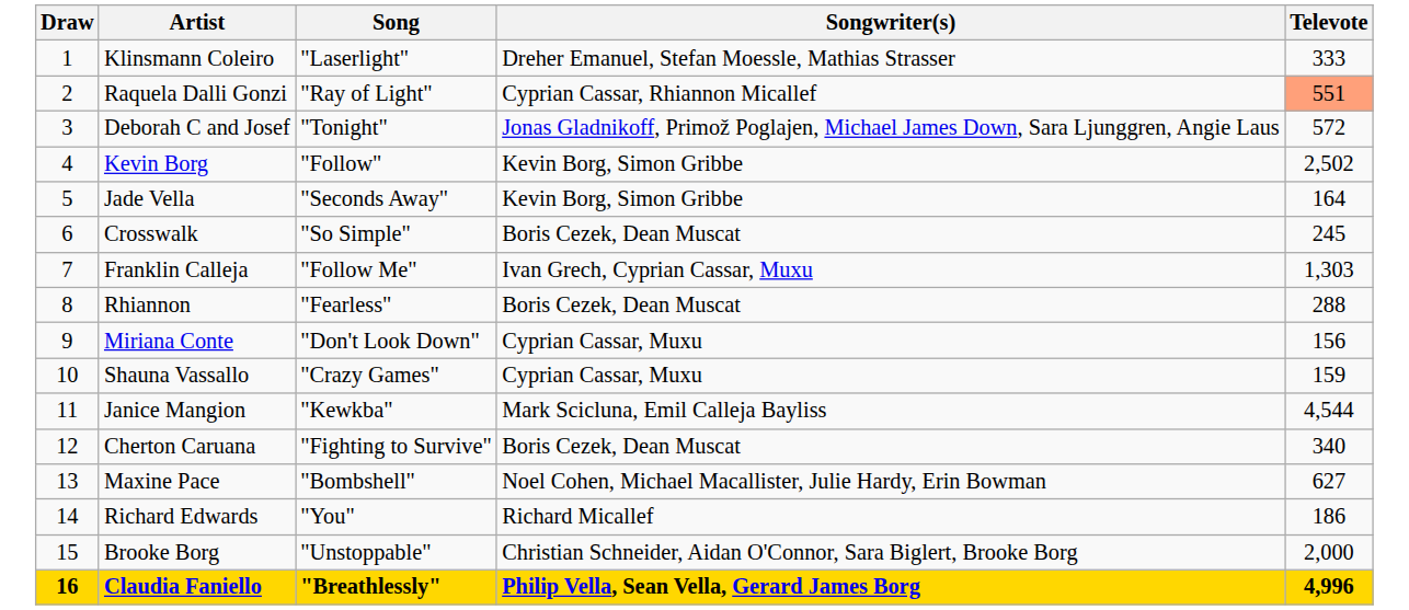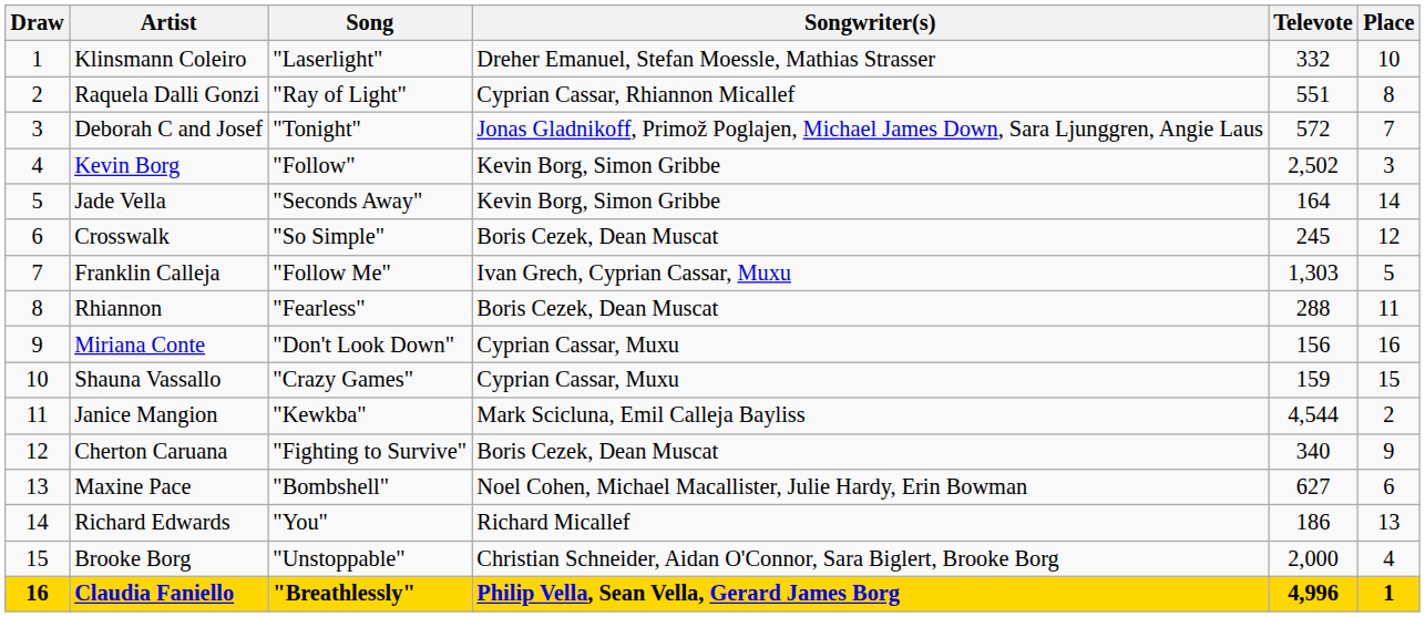+ column: Place | 10 | 8 | 7 | 3 | 14 | 12 | 5 | 11 | 16 | 15 | 2 | 9 | 6 | 13 | 4 | 1
Klinsmann Coleiro | Televote: 333 -> 332
Raquela Dalli Gonzi | Televote: lightsalmon background -> no background
